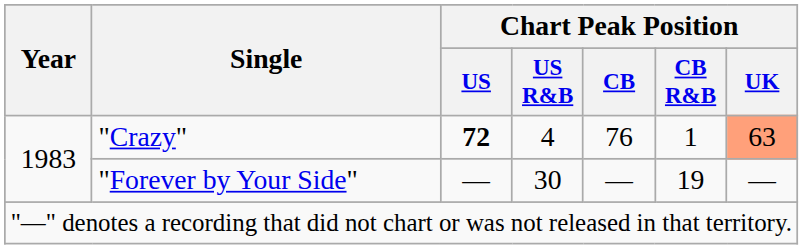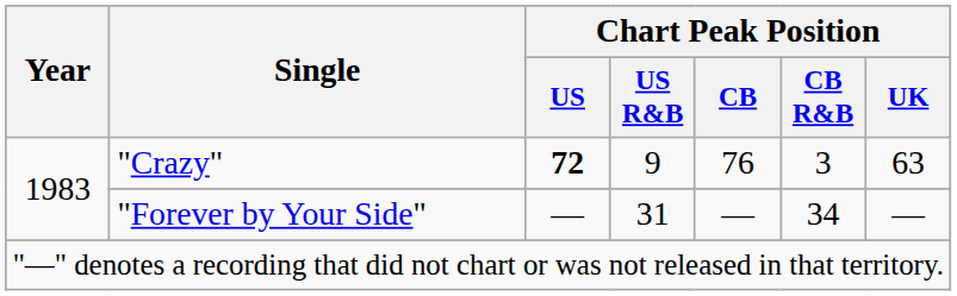"Crazy" | Chart Peak Position / US R&B: 4 -> 9
"Crazy" | Chart Peak Position / CB R&B: 1 -> 3
"Crazy" | Chart Peak Position / UK: lightsalmon background -> no background
"Forever by Your Side" | Chart Peak Position / US R&B: 30 -> 31
"Forever by Your Side" | Chart Peak Position / CB R&B: 19 -> 34
